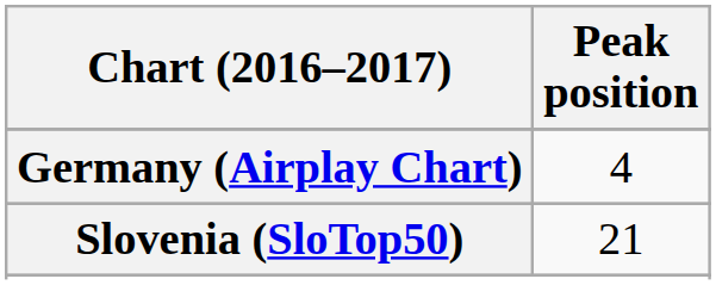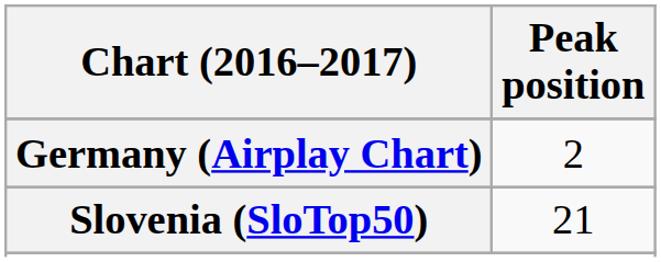Germany (Airplay Chart) | Peak position: 4 -> 2
